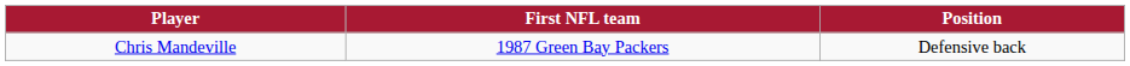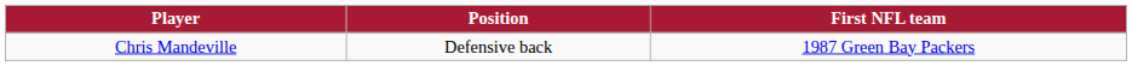columns swapped: Position <-> First NFL team
